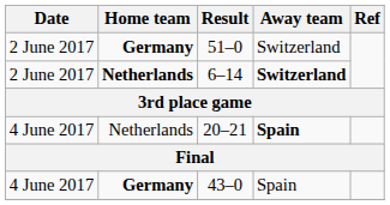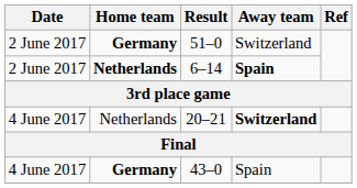6–14 | Away team: Switzerland -> Spain
20–21 | Away team: Spain -> Switzerland
